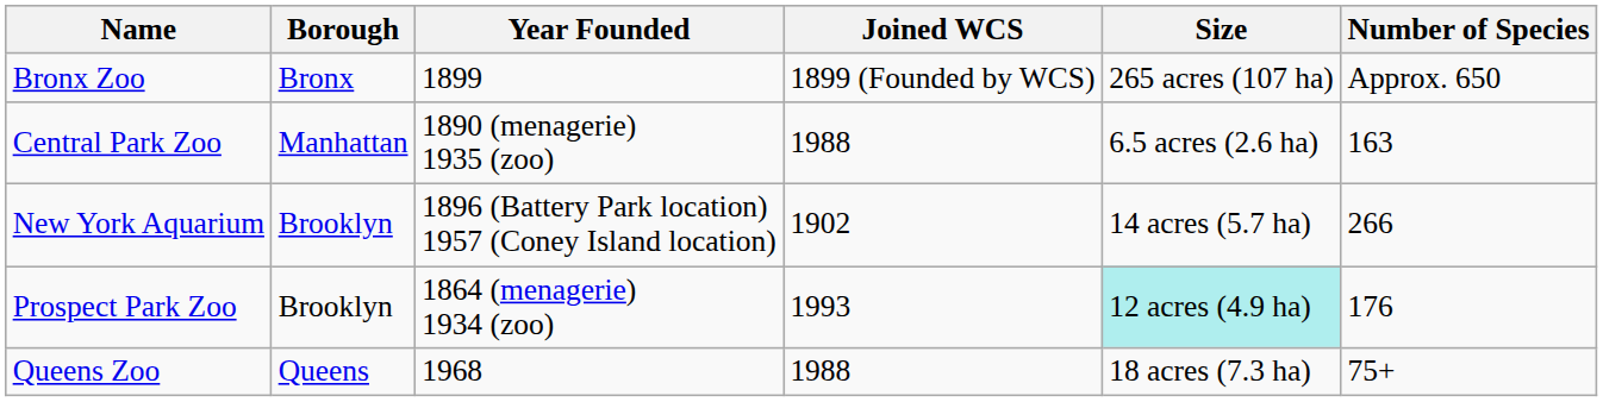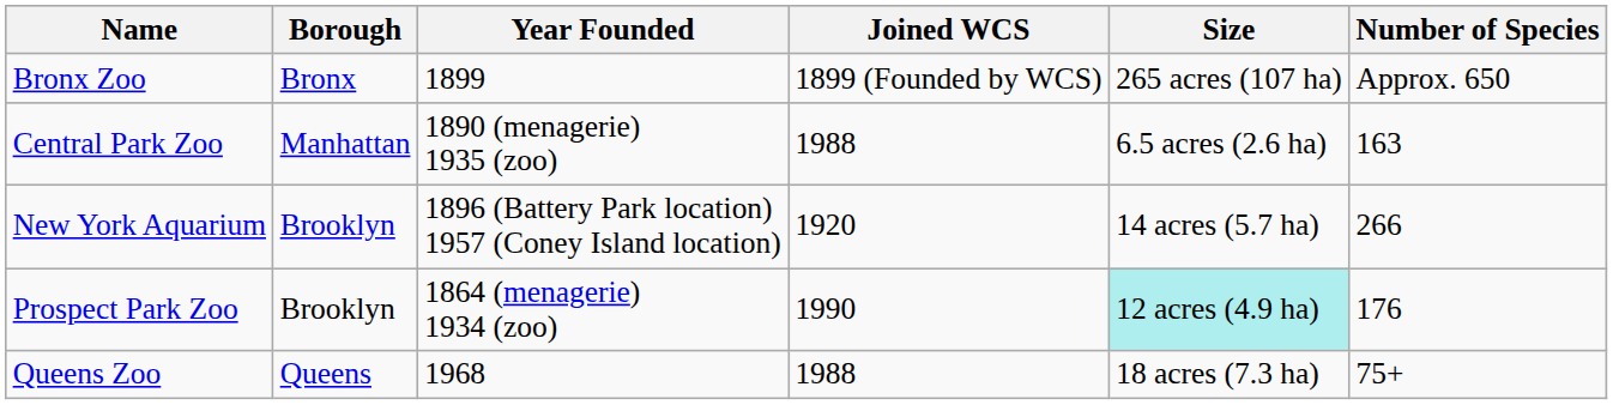New York Aquarium | Joined WCS: 1902 -> 1920
Prospect Park Zoo | Joined WCS: 1993 -> 1990
